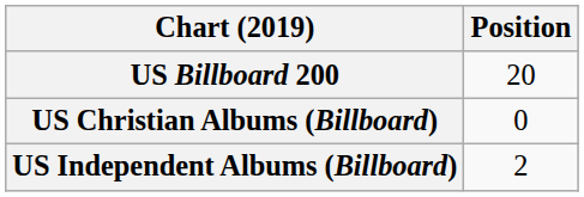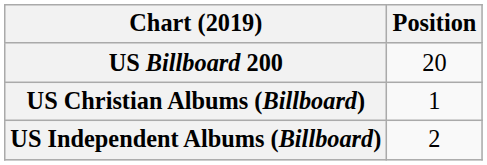US Christian Albums (Billboard) | Position: 0 -> 1
